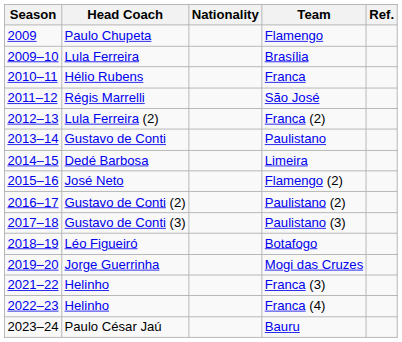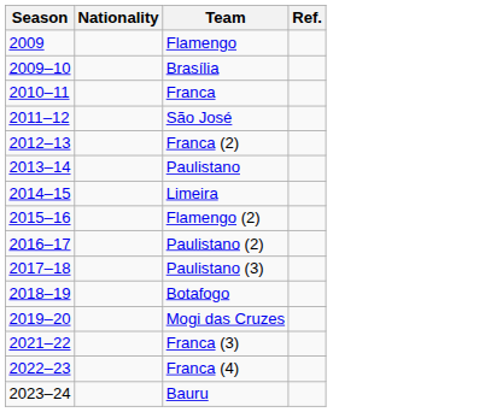- column: Head Coach | Paulo Chupeta | Lula Ferreira | Hélio Rubens | Régis Marrelli | Lula Ferreira (2) | Gustavo de Conti | Dedé Barbosa | José Neto | Gustavo de Conti (2) | Gustavo de Conti (3) | Léo Figueiró | Jorge Guerrinha | Helinho | Helinho | Paulo César Jaú
